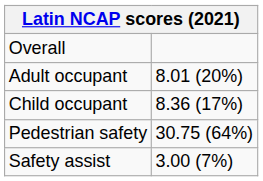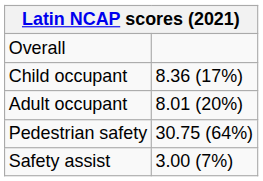rows swapped: Adult occupant <-> Child occupant
